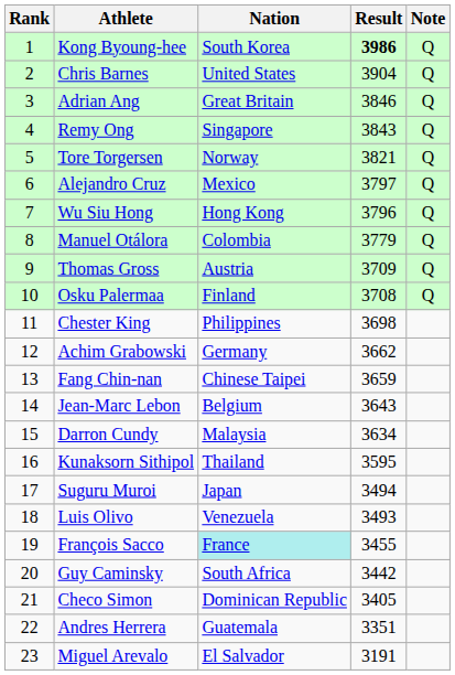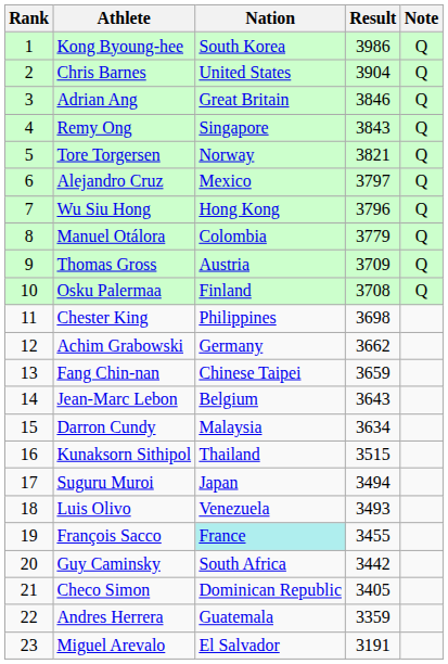Kong Byoung-hee | Result: bold -> normal
Kunaksorn Sithipol | Result: 3595 -> 3515
Andres Herrera | Result: 3351 -> 3359
